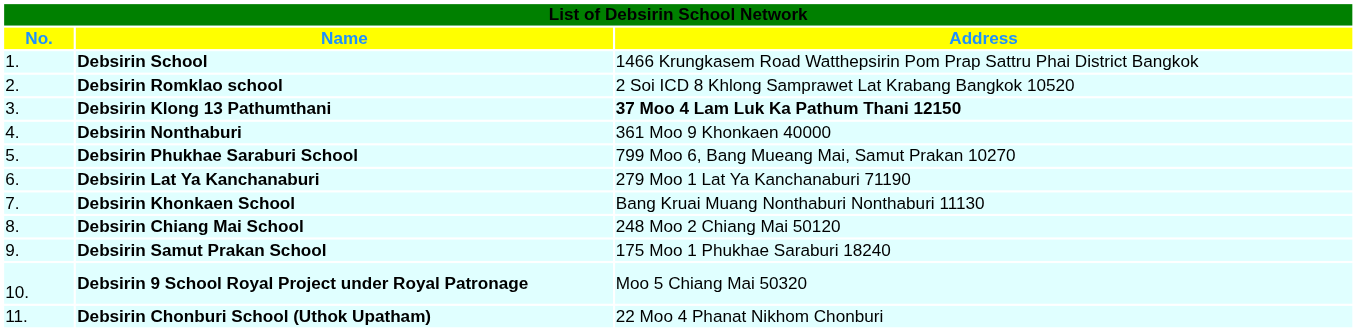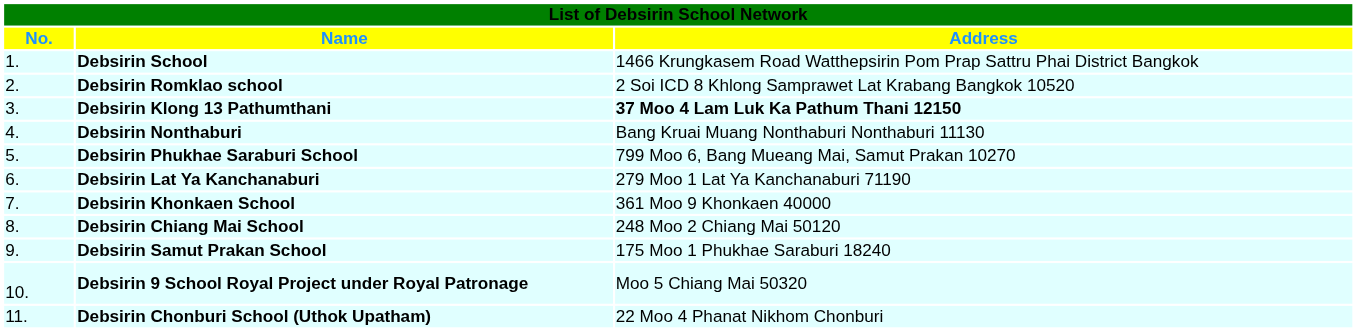Debsirin Nonthaburi | column 3: 361 Moo 9 Khonkaen 40000 -> Bang Kruai Muang Nonthaburi Nonthaburi 11130
Debsirin Khonkaen School | column 3: Bang Kruai Muang Nonthaburi Nonthaburi 11130 -> 361 Moo 9 Khonkaen 40000
